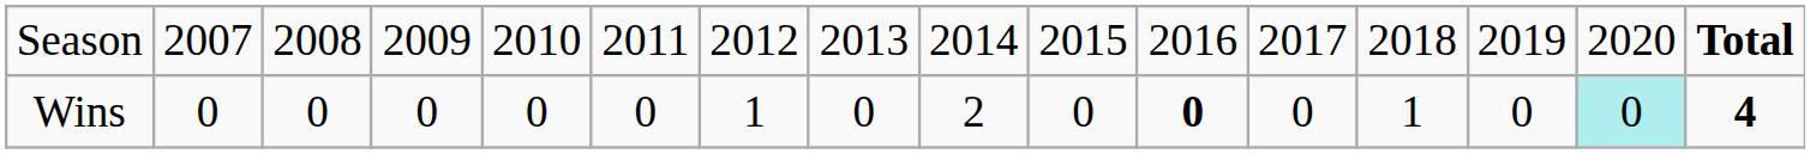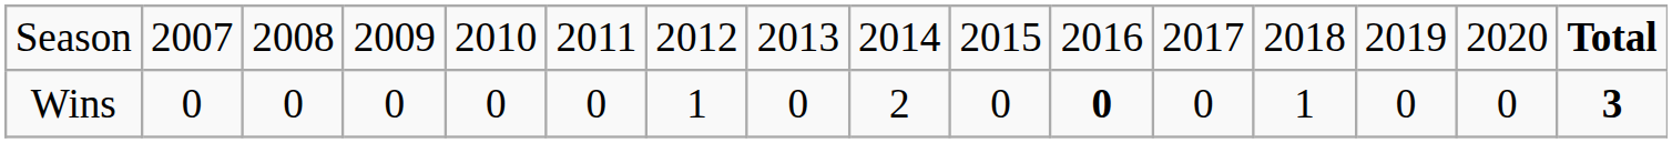Wins | column 15: paleturquoise background -> no background
Wins | column 16: 4 -> 3
